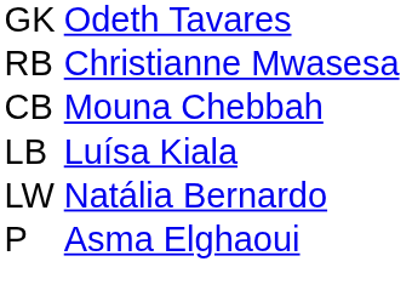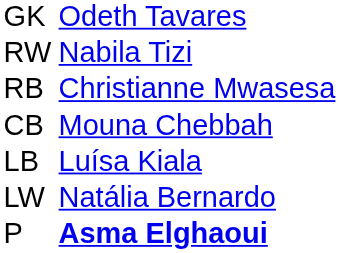+ row: RW | Nabila Tizi
P | column 3: normal -> bold
